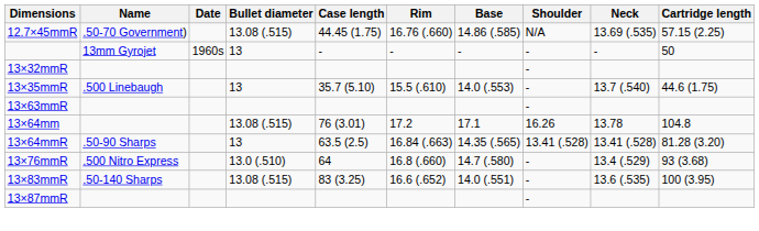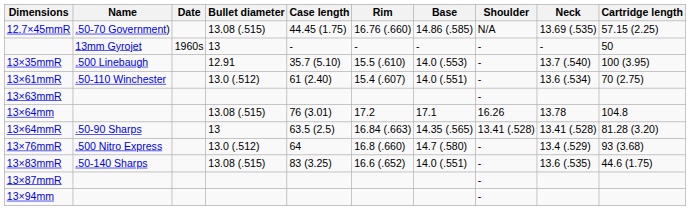- row: 13×32mmR | -
13×35mmR | Bullet diameter: 13 -> 12.91
13×35mmR | Cartridge length: 44.6 (1.75) -> 100 (3.95)
+ row: 13×61mmR | .50-110 Winchester | 13.0 (.512) | 61 (2.40) | 15.4 (.607) | 14.0 (.551) | - | 13.6 (.534) | 70 (2.75)
13×76mmR | Bullet diameter: 13.0 (.510) -> 13.0 (.512)
13×83mmR | Cartridge length: 100 (3.95) -> 44.6 (1.75)
+ row: 13×94mm | -
